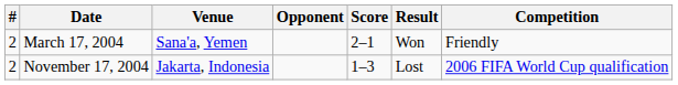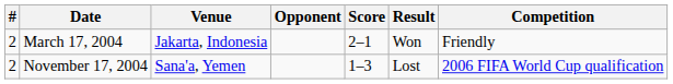March 17, 2004 | Venue: Sana'a, Yemen -> Jakarta, Indonesia
November 17, 2004 | Venue: Jakarta, Indonesia -> Sana'a, Yemen
